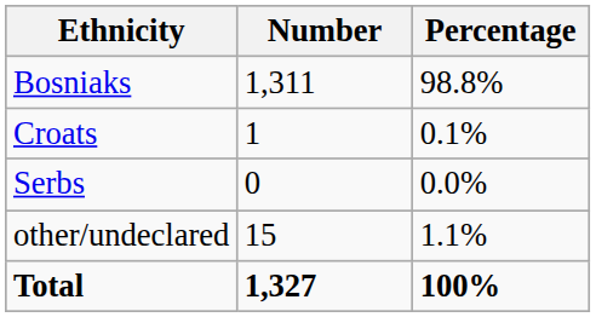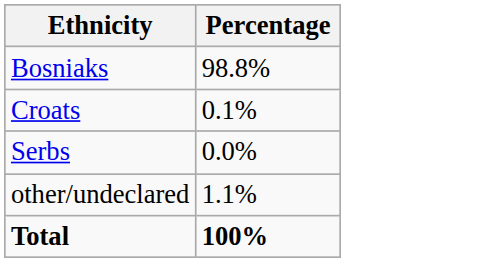- column: Number | 1,311 | 1 | 0 | 15 | 1,327
